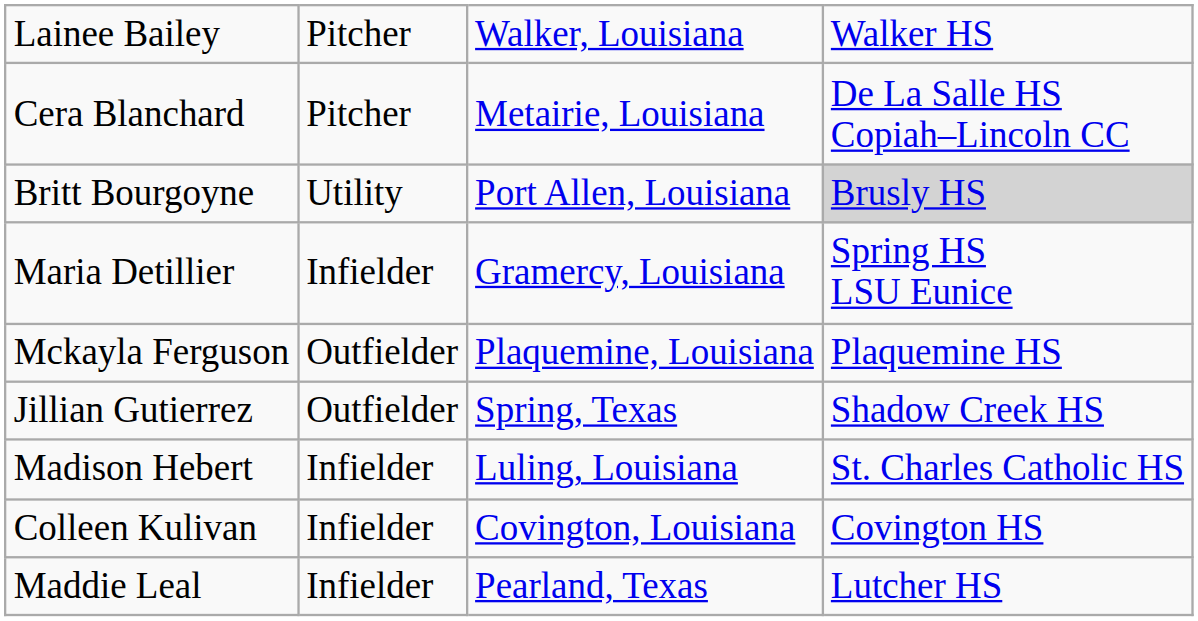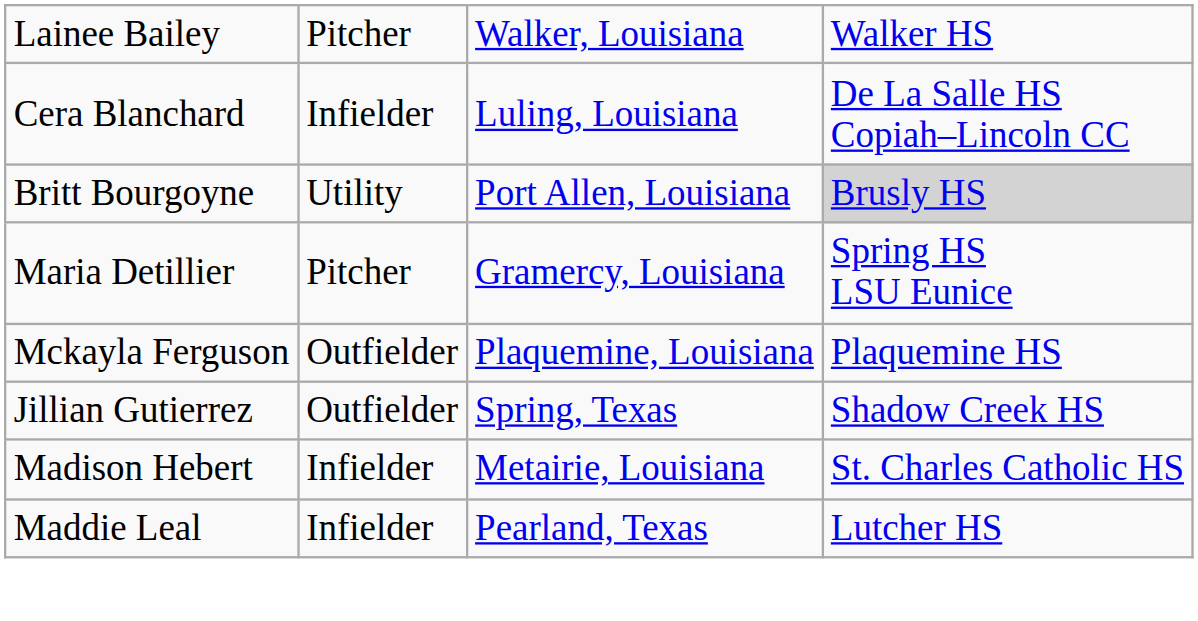Cera Blanchard | column 2: Pitcher -> Infielder
Cera Blanchard | column 3: Metairie, Louisiana -> Luling, Louisiana
Maria Detillier | column 2: Infielder -> Pitcher
Madison Hebert | column 3: Luling, Louisiana -> Metairie, Louisiana
- row: Colleen Kulivan | Infielder | Covington, Louisiana | Covington HS
